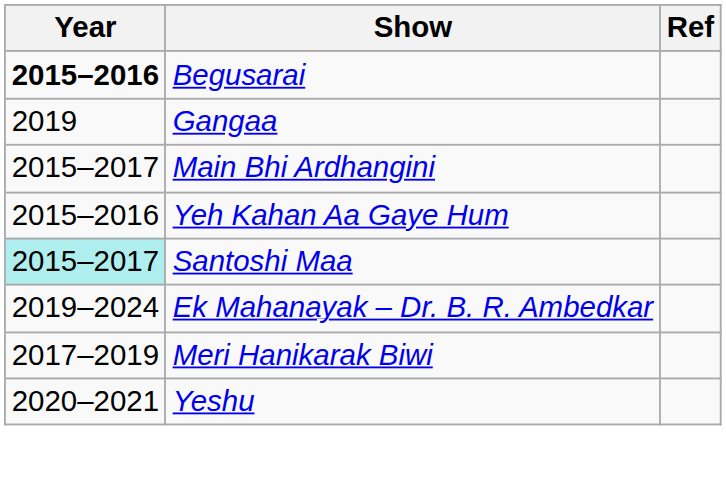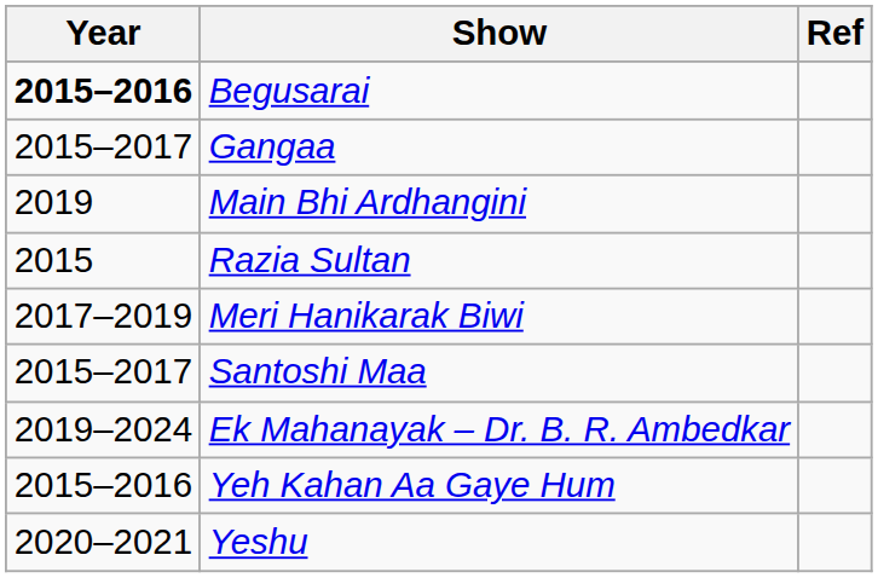Gangaa | Year: 2019 -> 2015–2017
Main Bhi Ardhangini | Year: 2015–2017 -> 2019
+ row: 2015 | Razia Sultan
rows swapped: Yeh Kahan Aa Gaye Hum <-> Meri Hanikarak Biwi
Santoshi Maa | Year: paleturquoise background -> no background
